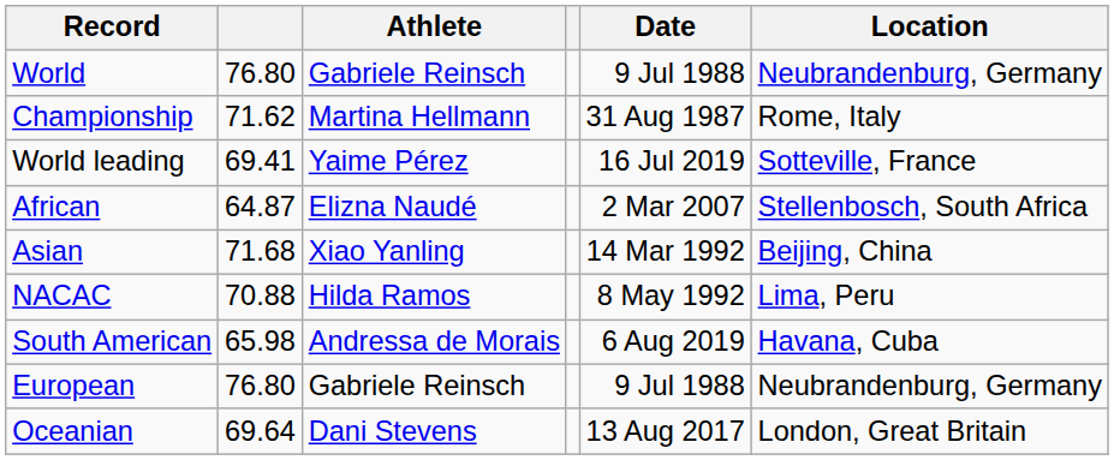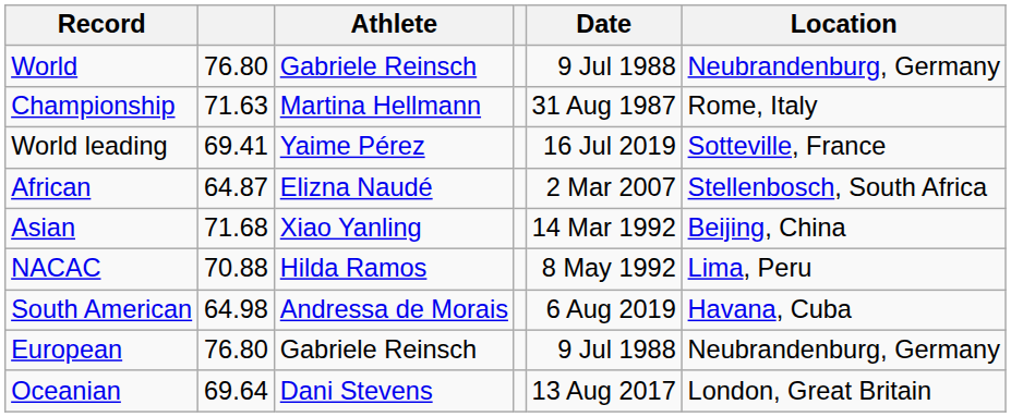Championship | column 2: 71.62 -> 71.63
South American | column 2: 65.98 -> 64.98
